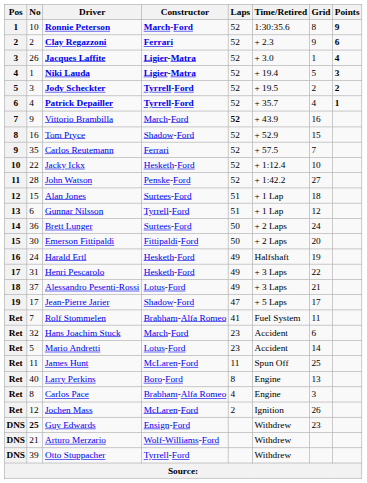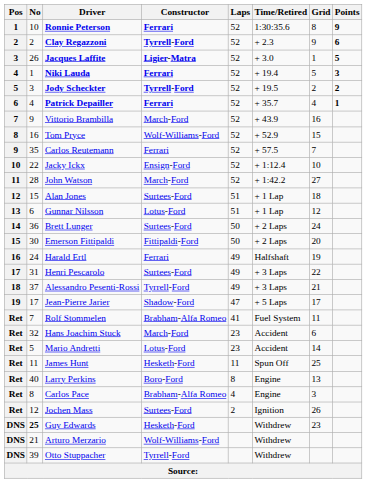Ronnie Peterson | Constructor: March-Ford -> Ferrari
Clay Regazzoni | Constructor: Ferrari -> Tyrrell-Ford
Jacques Laffite | Points: 4 -> 5
Niki Lauda | Constructor: Ligier-Matra -> Ferrari
Patrick Depailler | Constructor: Tyrrell-Ford -> Ferrari
Vittorio Brambilla | Laps: bold -> normal
Tom Pryce | Constructor: Shadow-Ford -> Wolf-Williams-Ford
Jacky Ickx | Constructor: Hesketh-Ford -> Ensign-Ford
John Watson | Constructor: Penske-Ford -> March-Ford
Gunnar Nilsson | Constructor: Tyrrell-Ford -> Lotus-Ford
Harald Ertl | Constructor: Hesketh-Ford -> Ferrari
Henri Pescarolo | Constructor: Hesketh-Ford -> Surtees-Ford
Alessandro Pesenti-Rossi | Constructor: Lotus-Ford -> Tyrrell-Ford
James Hunt | Constructor: McLaren-Ford -> Hesketh-Ford
Jochen Mass | Constructor: McLaren-Ford -> Surtees-Ford
Guy Edwards | Constructor: Ensign-Ford -> Hesketh-Ford
